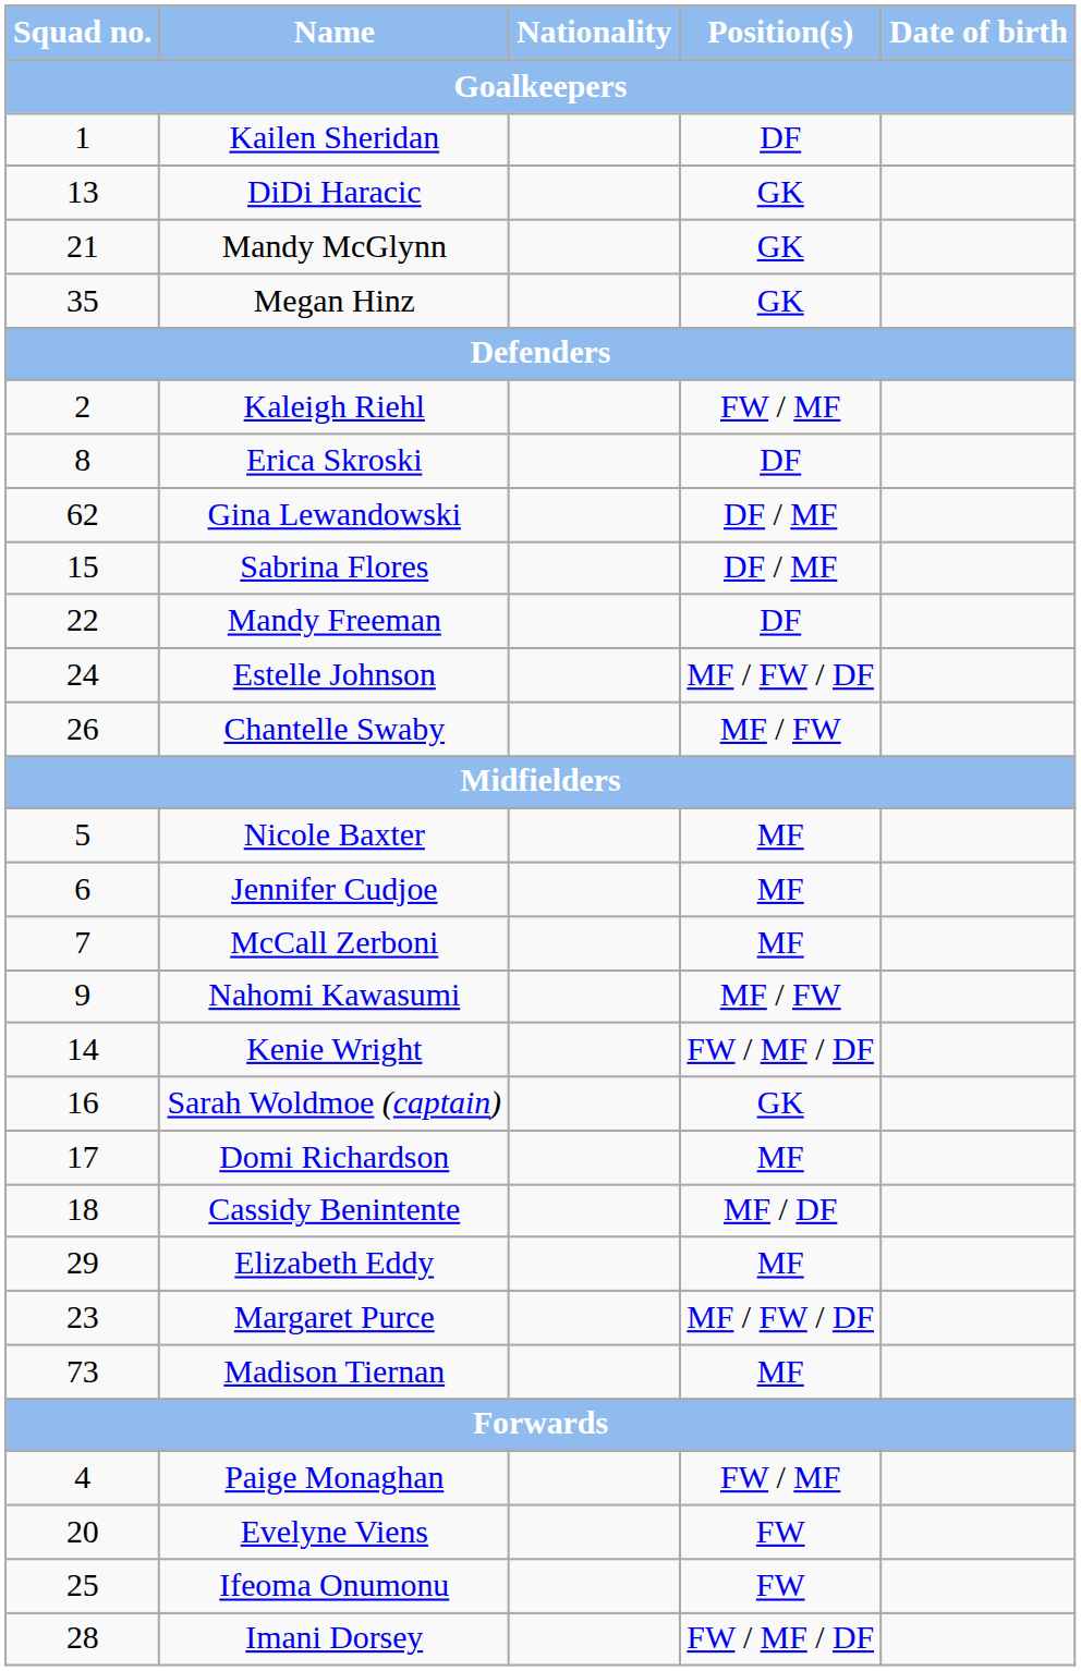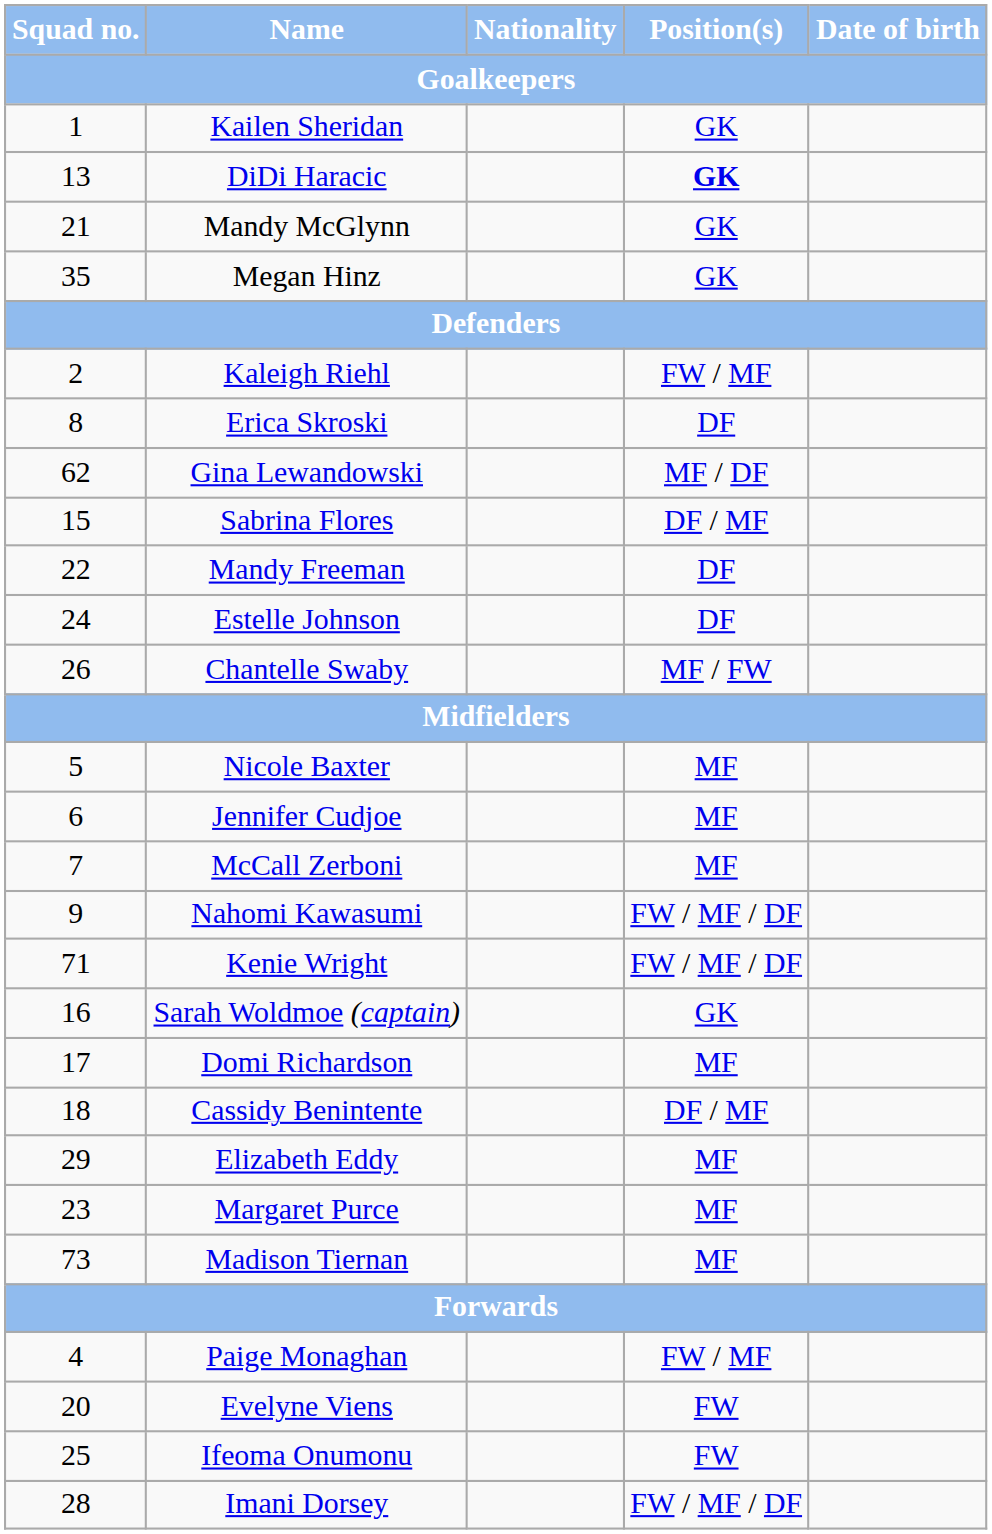Kailen Sheridan | Position(s): DF -> GK
DiDi Haracic | Position(s): normal -> bold
Gina Lewandowski | Position(s): DF / MF -> MF / DF
Estelle Johnson | Position(s): MF / FW / DF -> DF
Nahomi Kawasumi | Position(s): MF / FW -> FW / MF / DF
Kenie Wright | Squad no.: 14 -> 71
Cassidy Benintente | Position(s): MF / DF -> DF / MF
Margaret Purce | Position(s): MF / FW / DF -> MF
